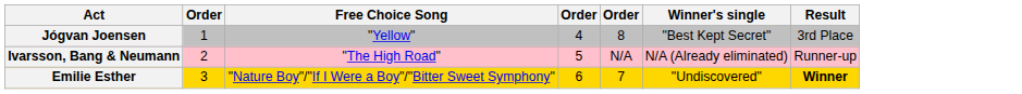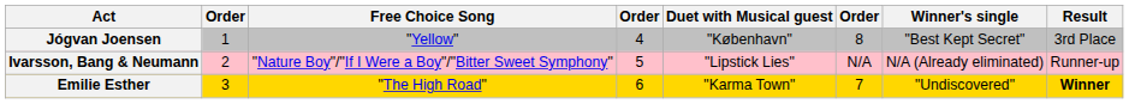+ column: Duet with Musical guest | "København" | "Lipstick Lies" | "Karma Town"
Ivarsson, Bang & Neumann | Free Choice Song: "The High Road" -> "Nature Boy"/"If I Were a Boy"/"Bitter Sweet Symphony"
Emilie Esther | Free Choice Song: "Nature Boy"/"If I Were a Boy"/"Bitter Sweet Symphony" -> "The High Road"
